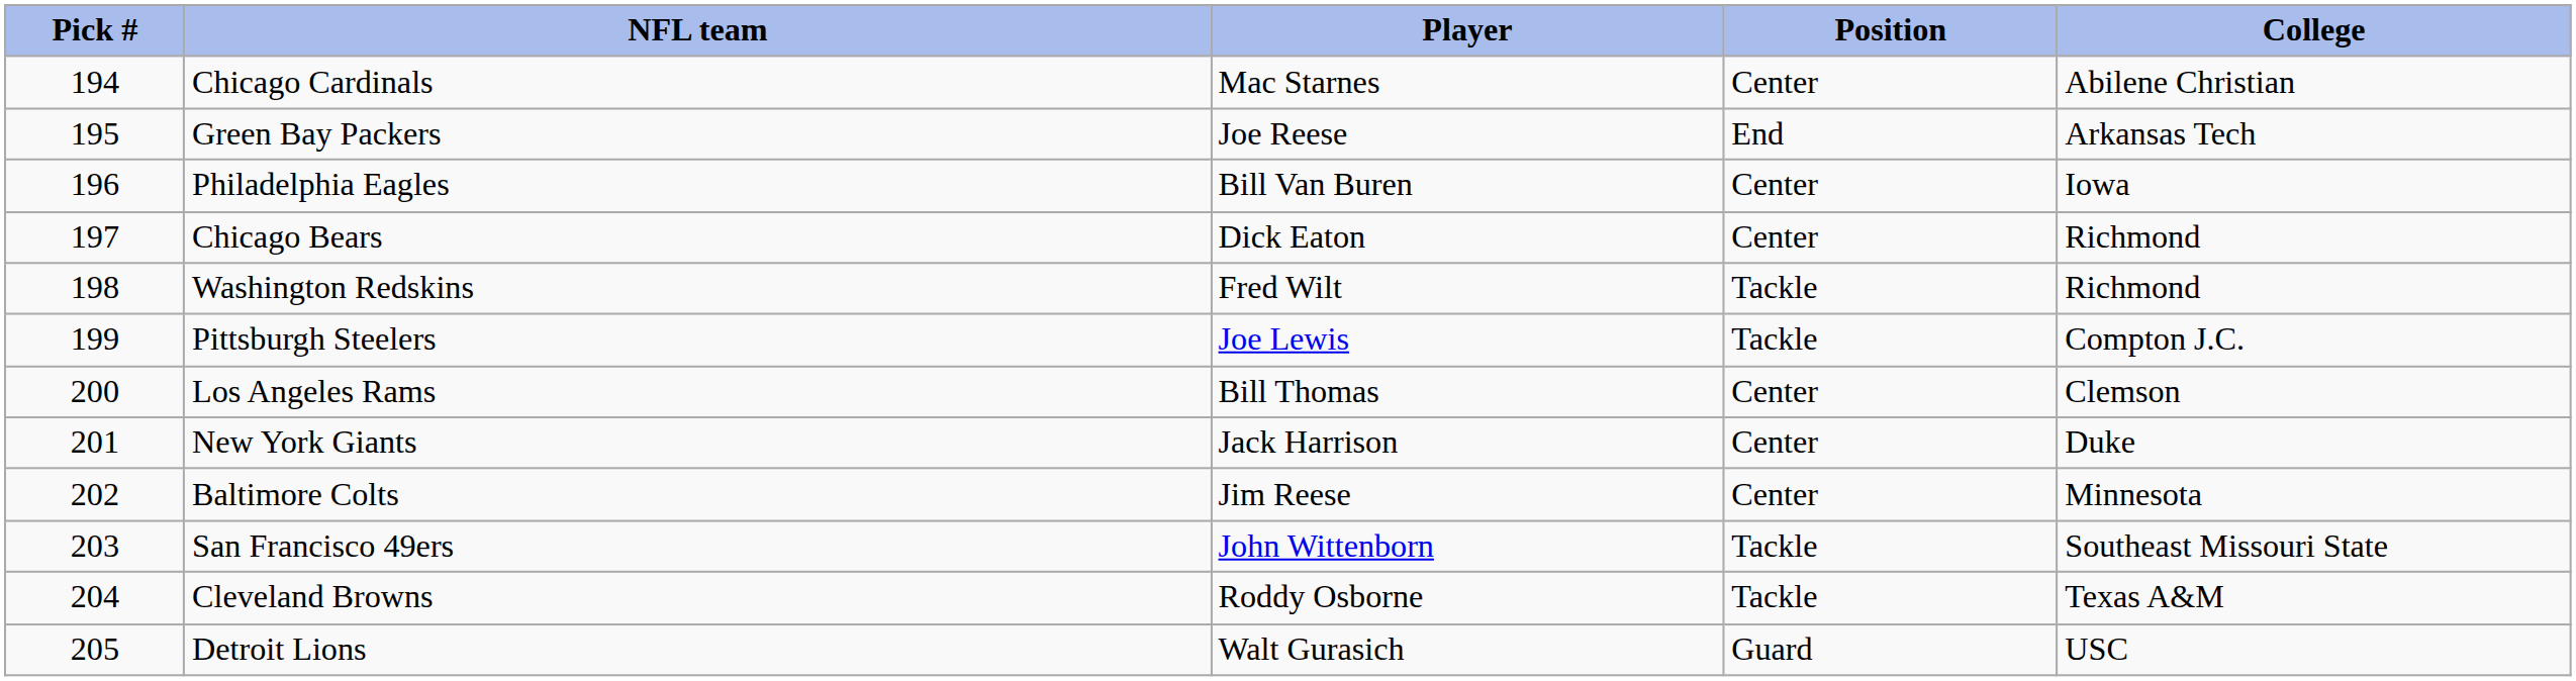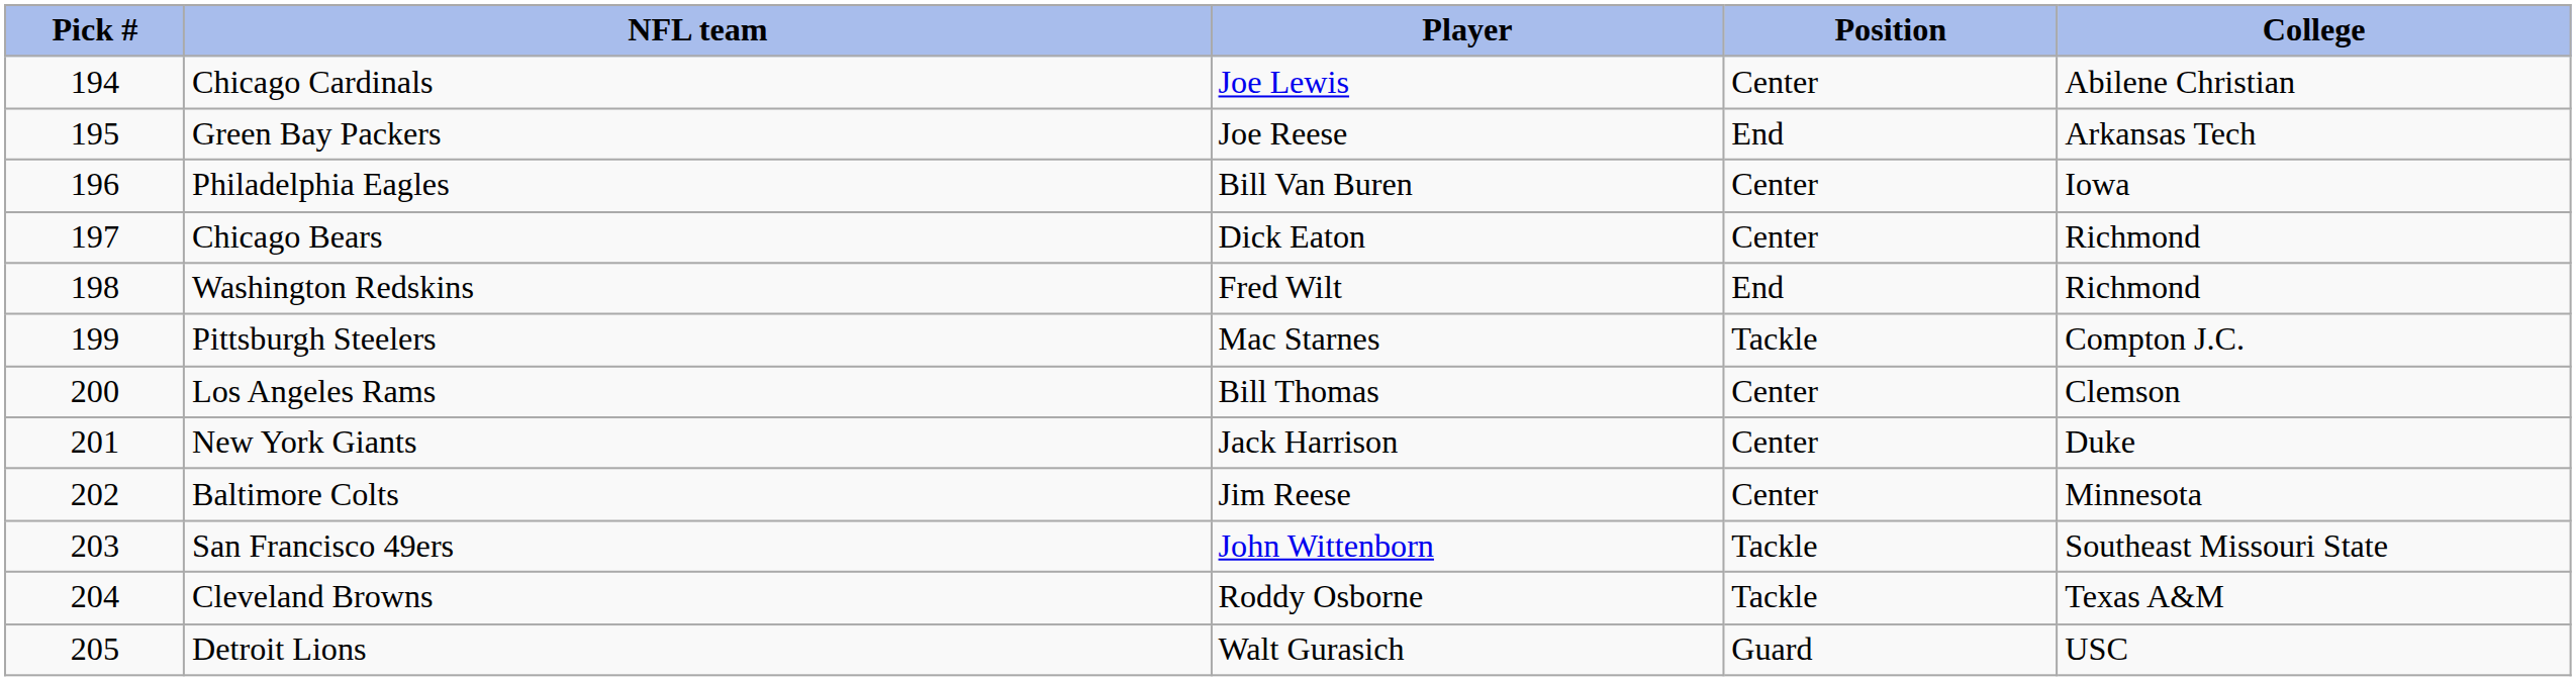Chicago Cardinals | Player: Mac Starnes -> Joe Lewis
Washington Redskins | Position: Tackle -> End
Pittsburgh Steelers | Player: Joe Lewis -> Mac Starnes
